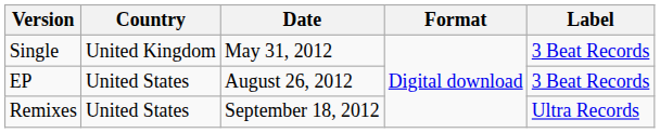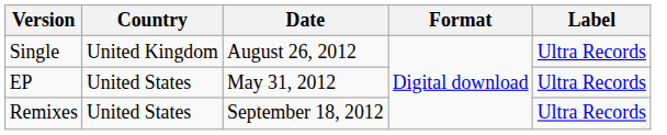Single | Date: May 31, 2012 -> August 26, 2012
Single | Label: 3 Beat Records -> Ultra Records
EP | Date: August 26, 2012 -> May 31, 2012
EP | Label: 3 Beat Records -> Ultra Records
